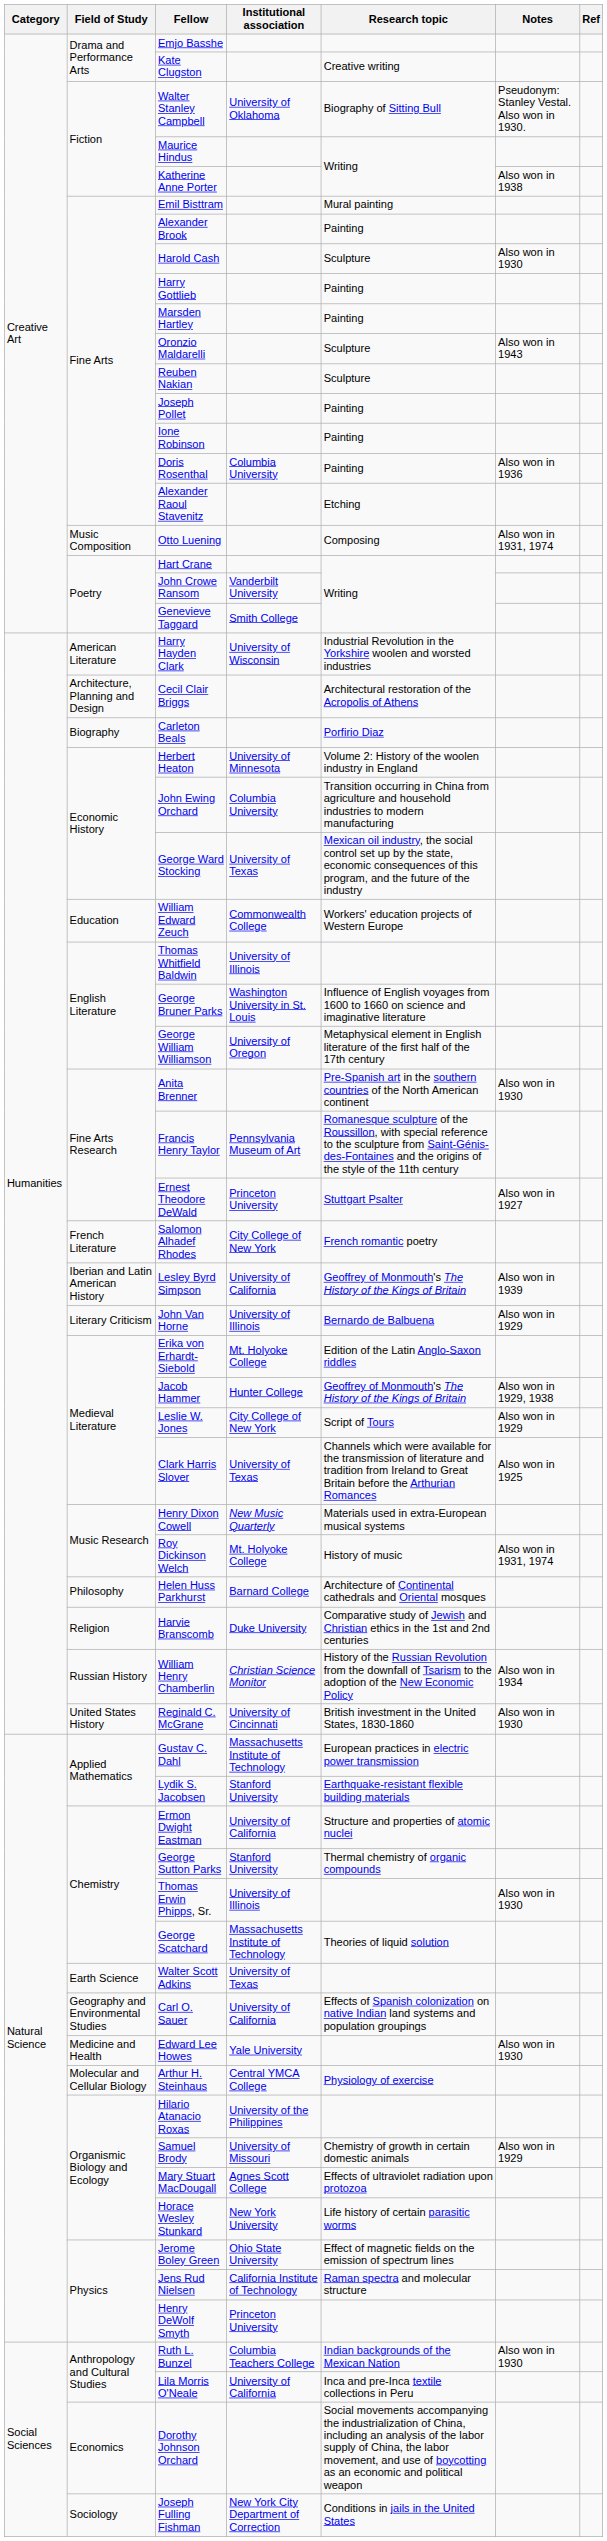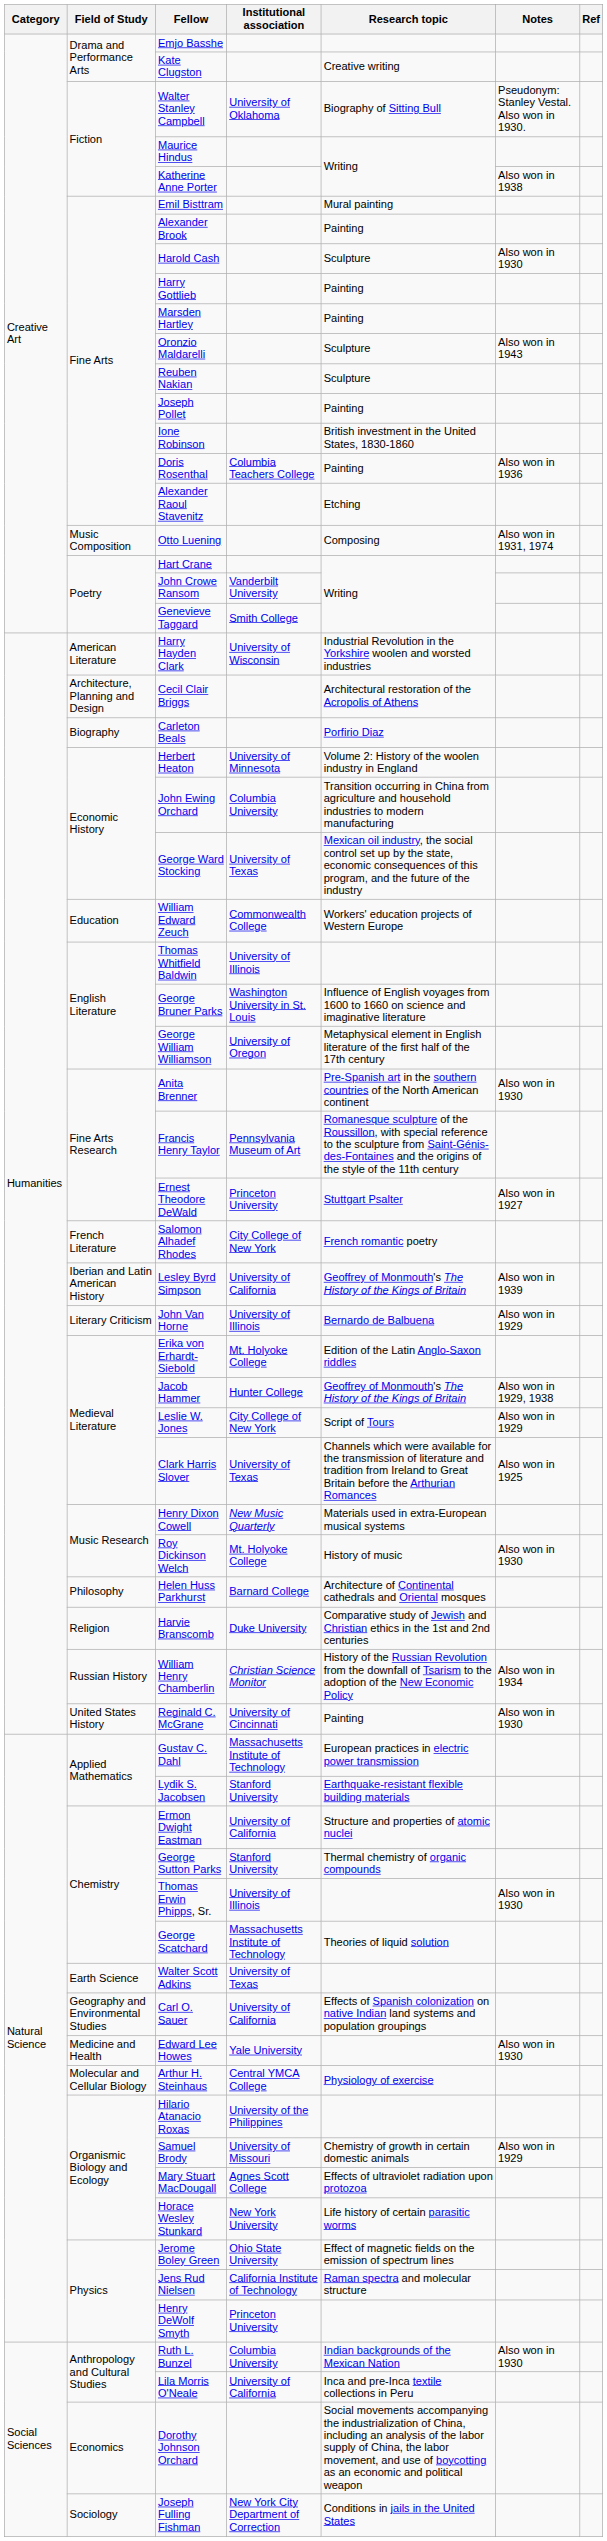Ione Robinson | Research topic: Painting -> British investment in the United States, 1830-1860
Doris Rosenthal | Institutional association: Columbia University -> Columbia Teachers College
Roy Dickinson Welch | Notes: Also won in 1931, 1974 -> Also won in 1930
Reginald C. McGrane | Research topic: British investment in the United States, 1830-1860 -> Painting
Ruth L. Bunzel | Institutional association: Columbia Teachers College -> Columbia University
